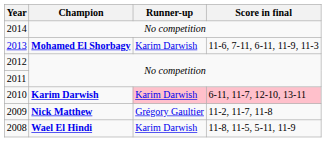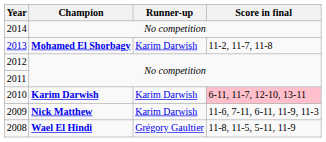2013 | Score in final: 11-6, 7-11, 6-11, 11-9, 11-3 -> 11-2, 11-7, 11-8
2010 | Runner-up: pink background -> no background
2009 | Runner-up: Grégory Gaultier -> Karim Darwish
2009 | Score in final: 11-2, 11-7, 11-8 -> 11-6, 7-11, 6-11, 11-9, 11-3
2008 | Runner-up: Karim Darwish -> Grégory Gaultier
